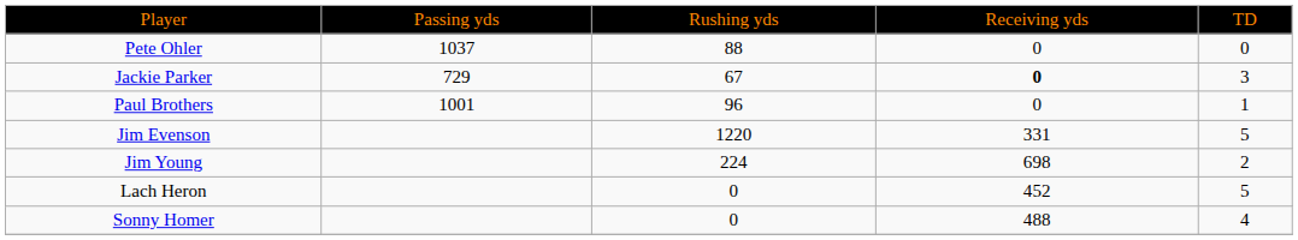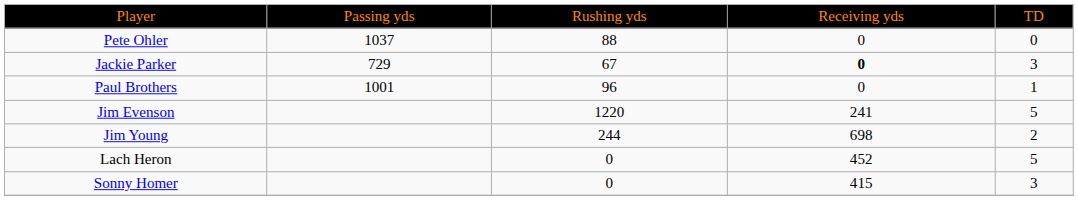Jim Evenson | column 4: 331 -> 241
Jim Young | column 3: 224 -> 244
Sonny Homer | column 4: 488 -> 415
Sonny Homer | column 5: 4 -> 3
